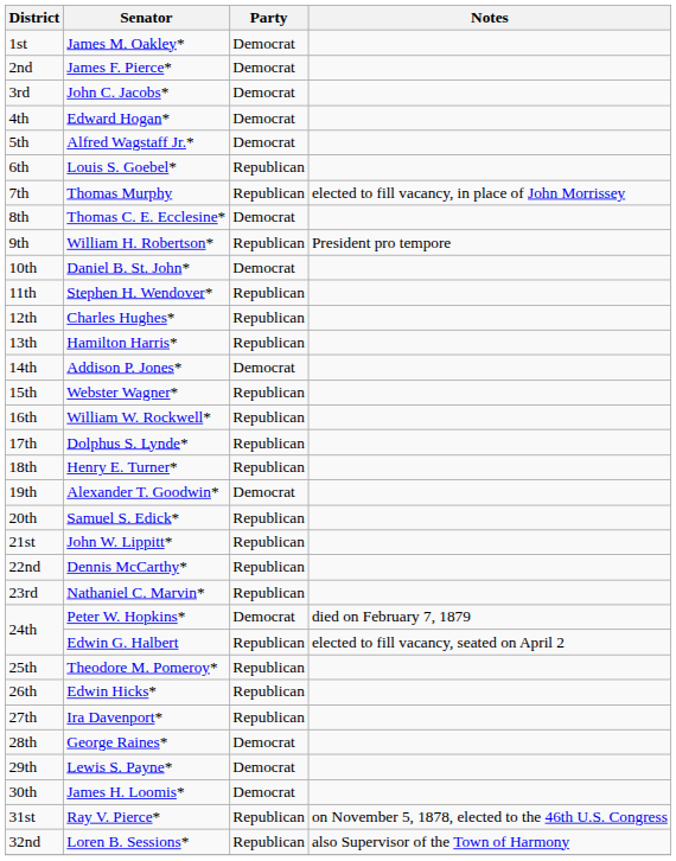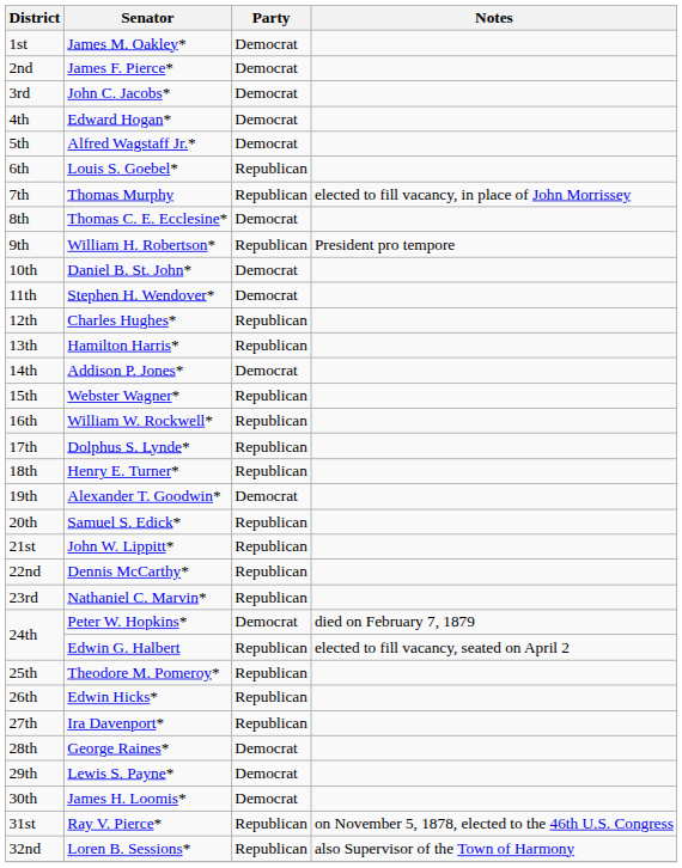Stephen H. Wendover* | Party: Republican -> Democrat
